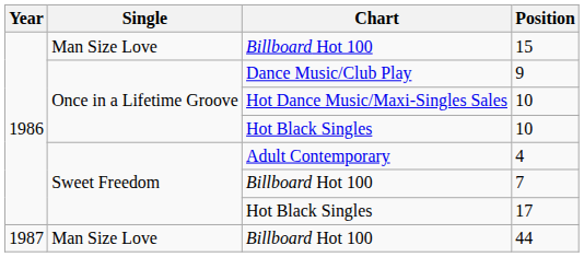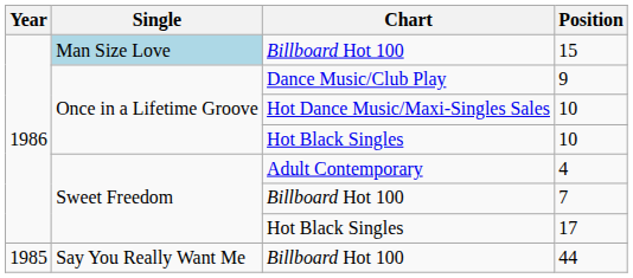15 | Single: no background -> lightblue background
44 | Year: 1987 -> 1985
44 | Single: Man Size Love -> Say You Really Want Me
